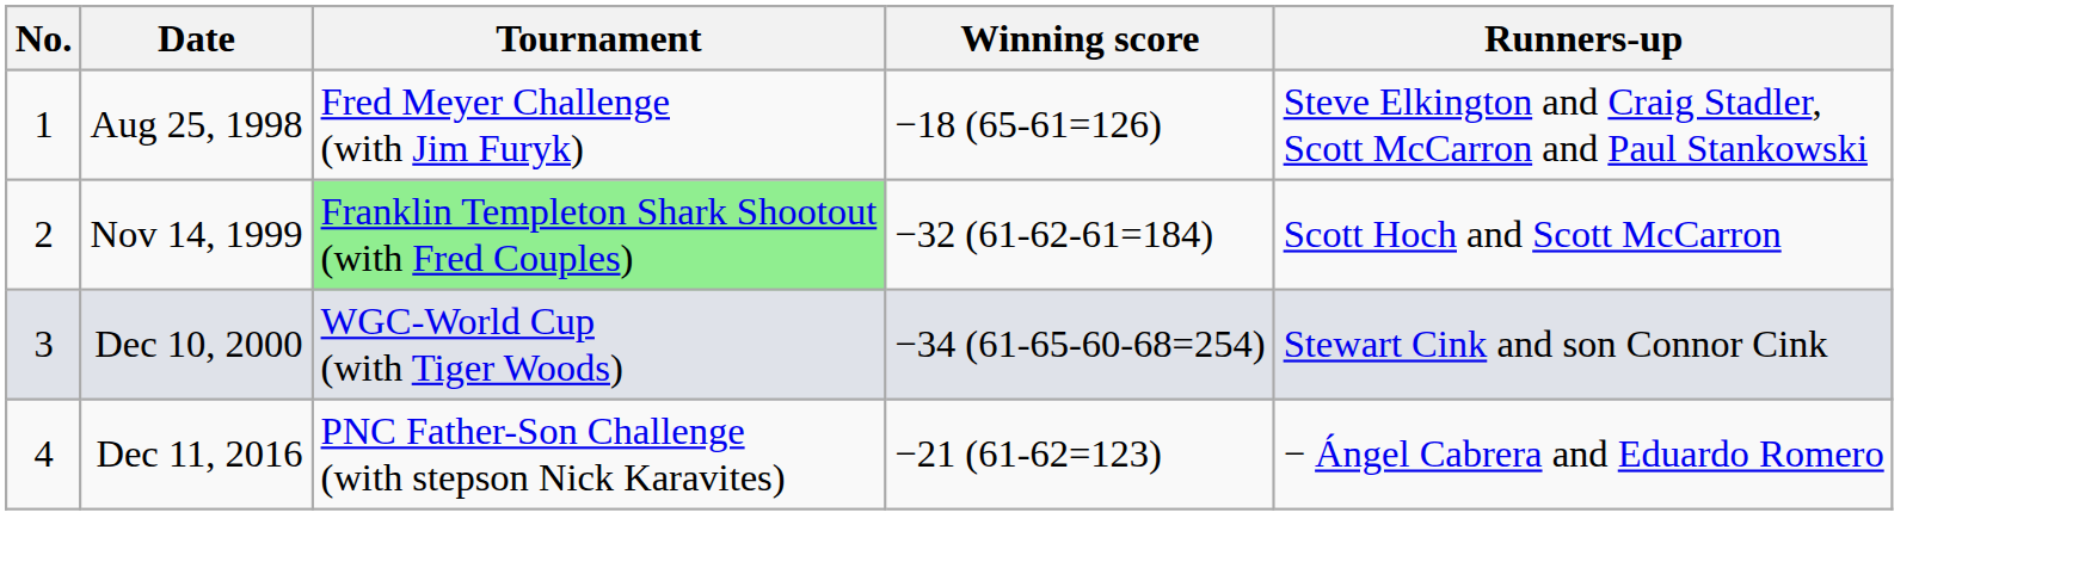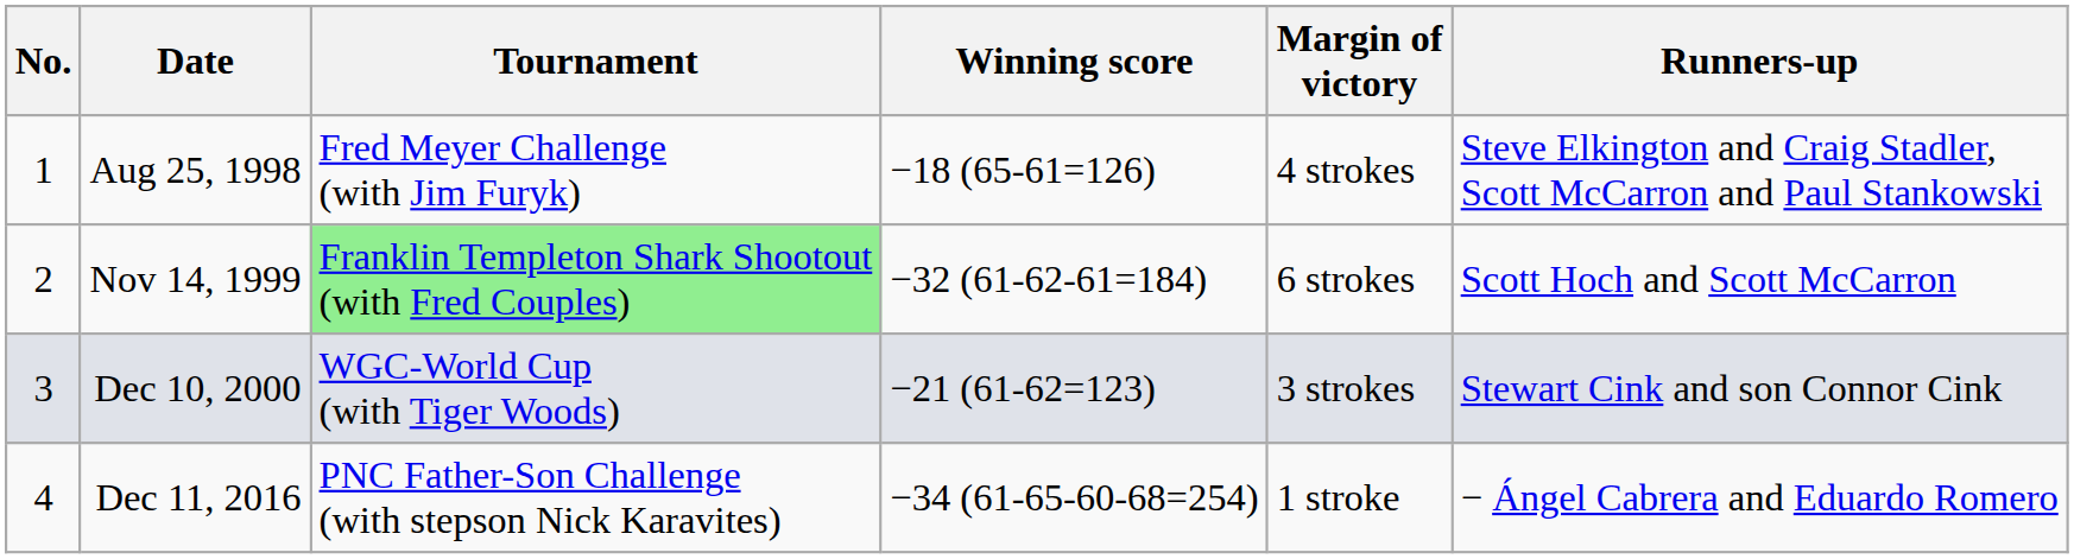+ column: Margin of victory | 4 strokes | 6 strokes | 3 strokes | 1 stroke
Dec 10, 2000 | Winning score: −34 (61-65-60-68=254) -> −21 (61-62=123)
Dec 11, 2016 | Winning score: −21 (61-62=123) -> −34 (61-65-60-68=254)
